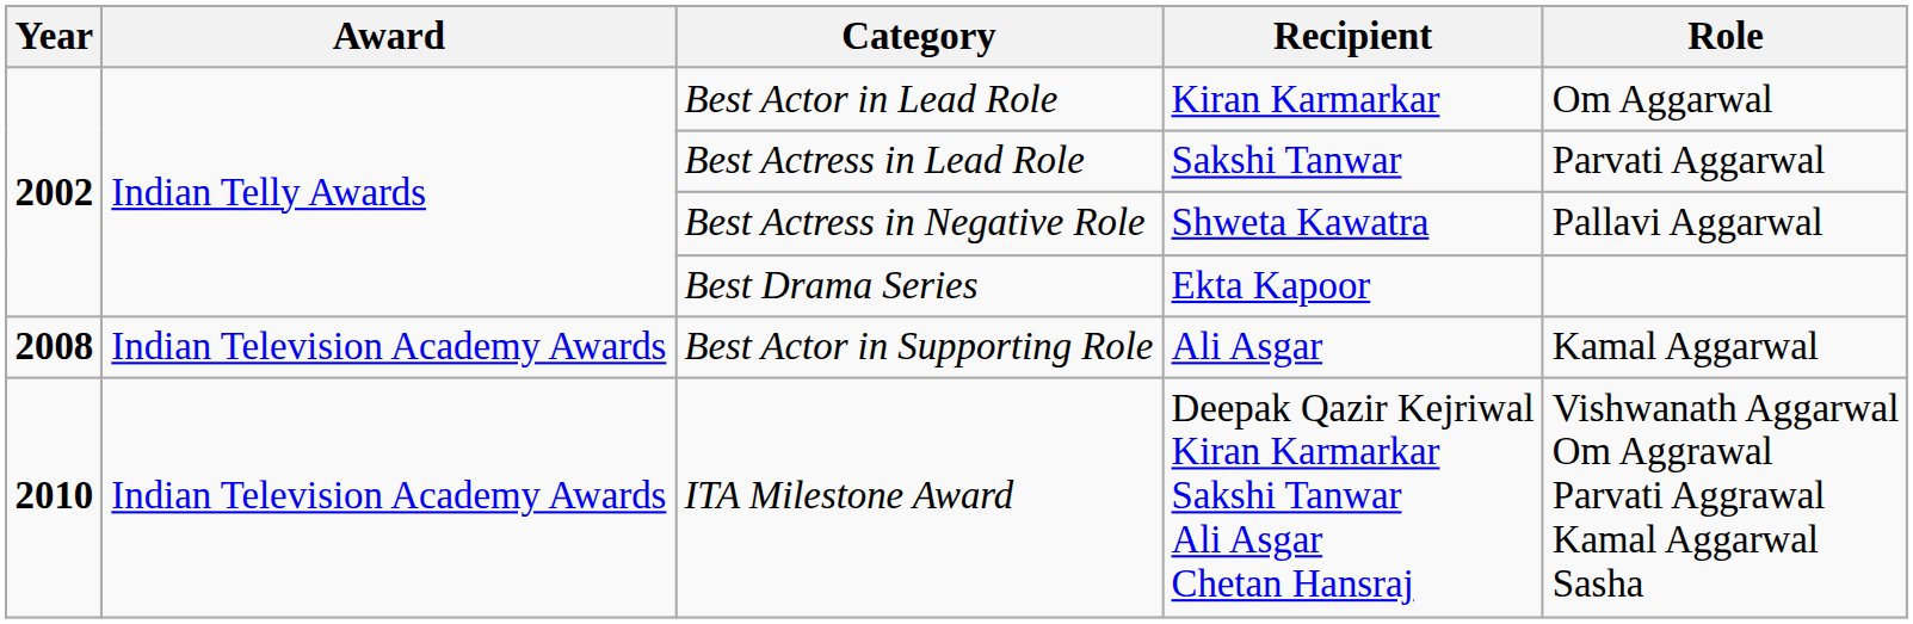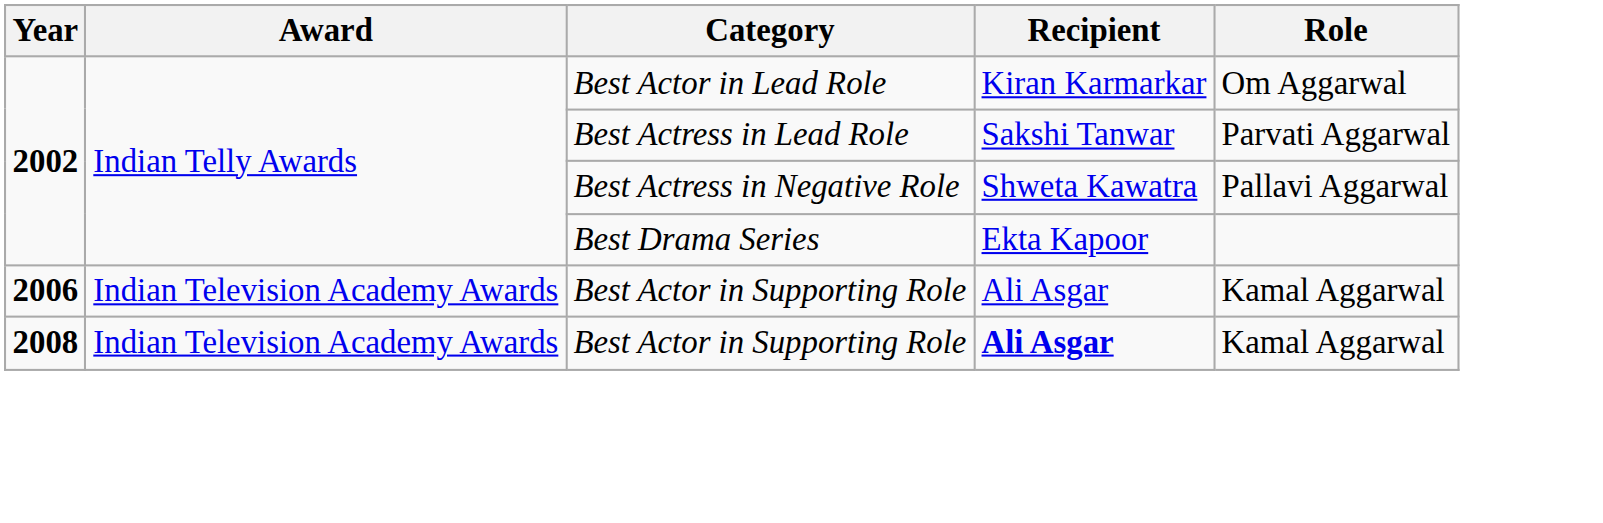+ row: 2006 | Indian Television Academy Awards | Best Actor in Supporting Role | Ali Asgar | Kamal Aggarwal
2008 / Best Actor in Supporting Role | Recipient: normal -> bold
- row: 2010 | Indian Television Academy Awards | ITA Milestone Award | Deepak Qazir Kejriwal Kiran Karmarkar Sakshi Tanwar Ali Asgar Chetan Hansraj | Vishwanath Aggarwal Om Aggrawal Parvati Aggrawal Kamal Aggarwal Sasha
